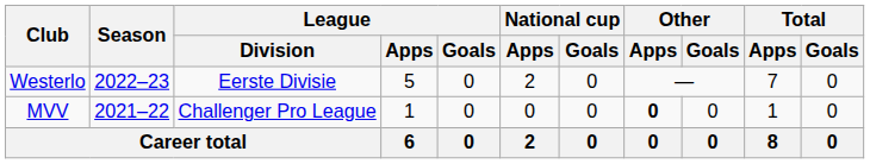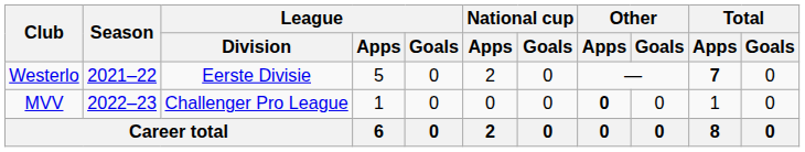Westerlo | Season: 2022–23 -> 2021–22
Westerlo | Total / Apps: normal -> bold
MVV | Season: 2021–22 -> 2022–23
